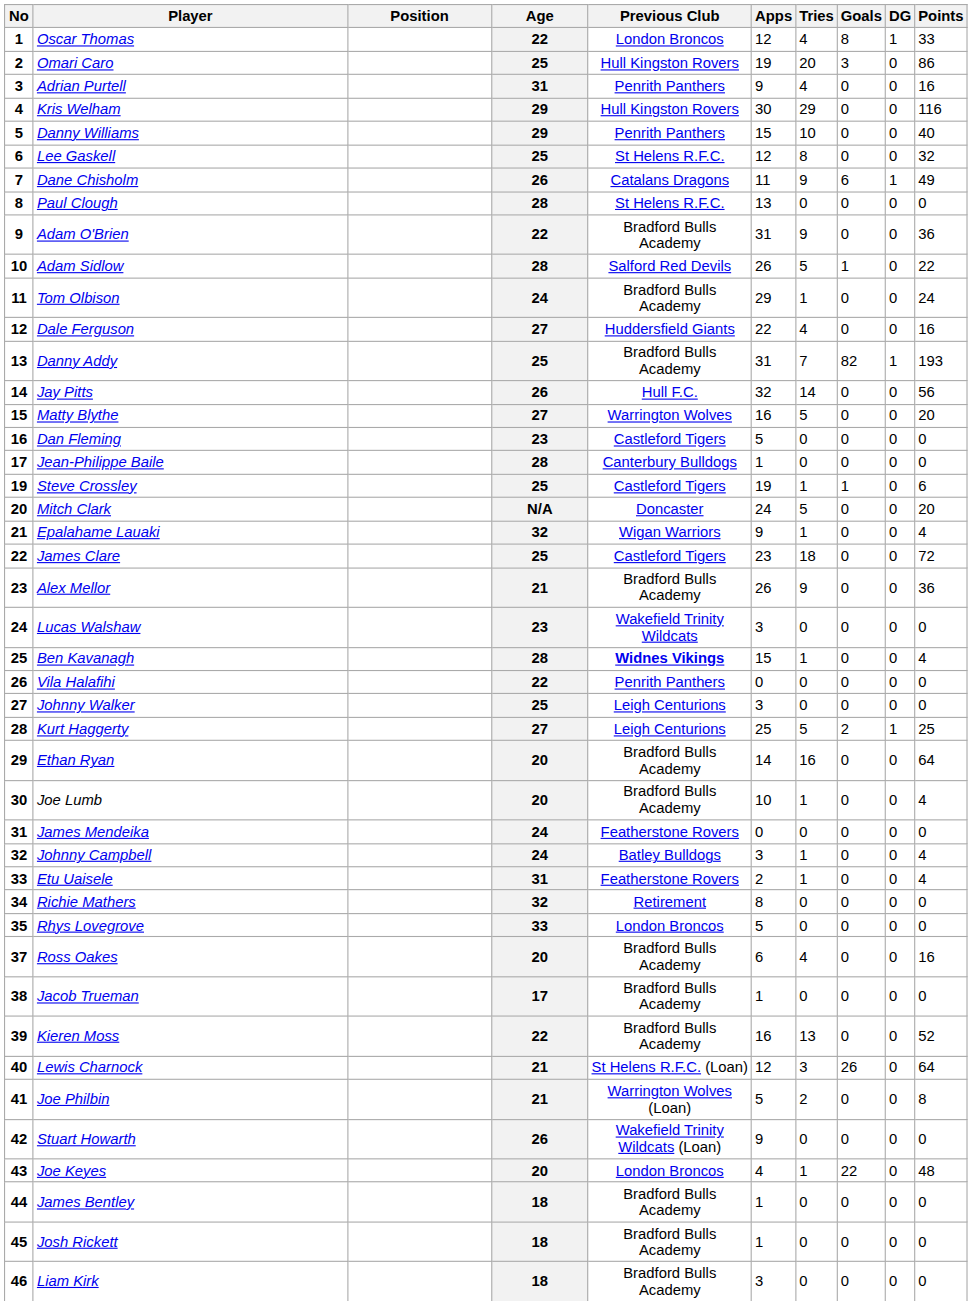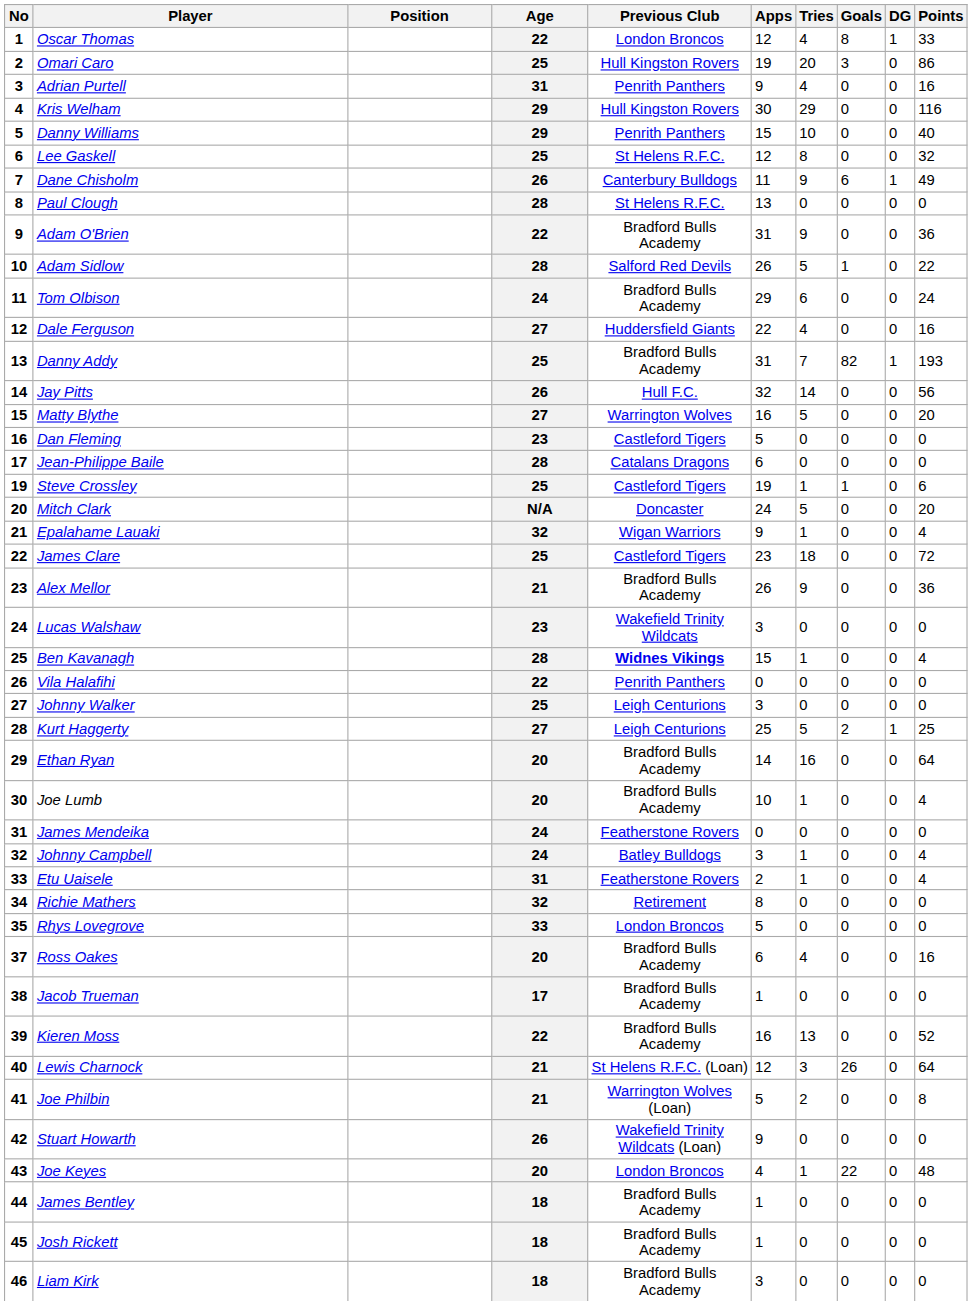Dane Chisholm | Previous Club: Catalans Dragons -> Canterbury Bulldogs
Tom Olbison | Tries: 1 -> 6
Jean-Philippe Baile | Previous Club: Canterbury Bulldogs -> Catalans Dragons
Jean-Philippe Baile | Apps: 1 -> 6
